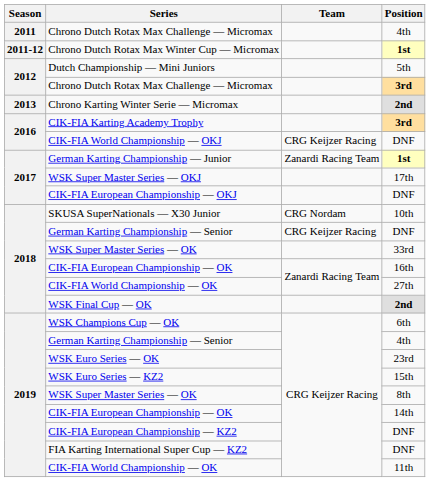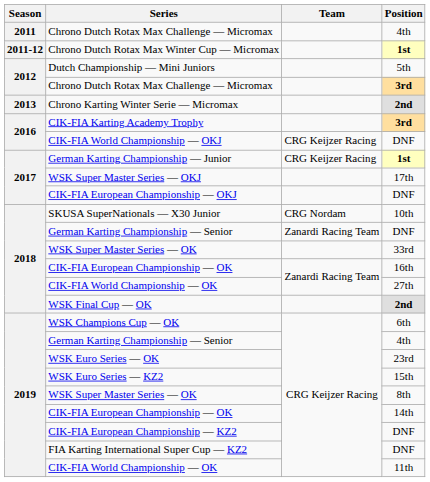German Karting Championship — Junior | Team: Zanardi Racing Team -> CRG Keijzer Racing
2018 / German Karting Championship — Senior | Team: CRG Keijzer Racing -> Zanardi Racing Team
